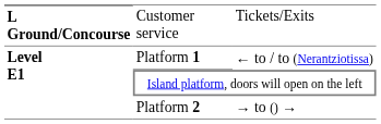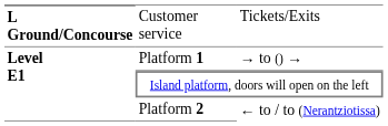Platform 1 | column 3: ← to / to (Nerantziotissa) -> → to () →
Platform 2 | column 3: → to () → -> ← to / to (Nerantziotissa)
